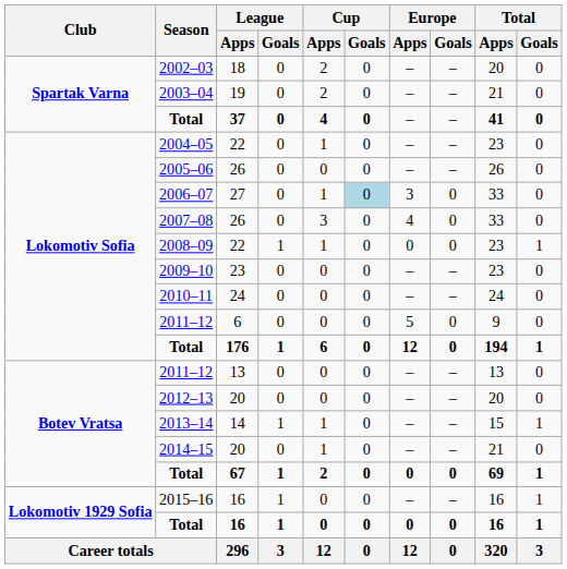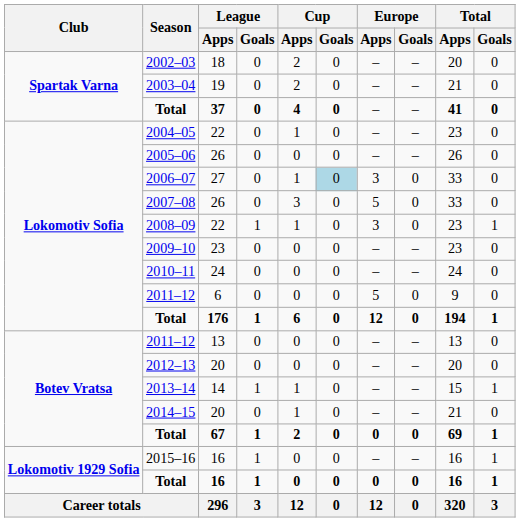2007–08 | Europe / Apps: 4 -> 5
2008–09 | Europe / Apps: 0 -> 3
